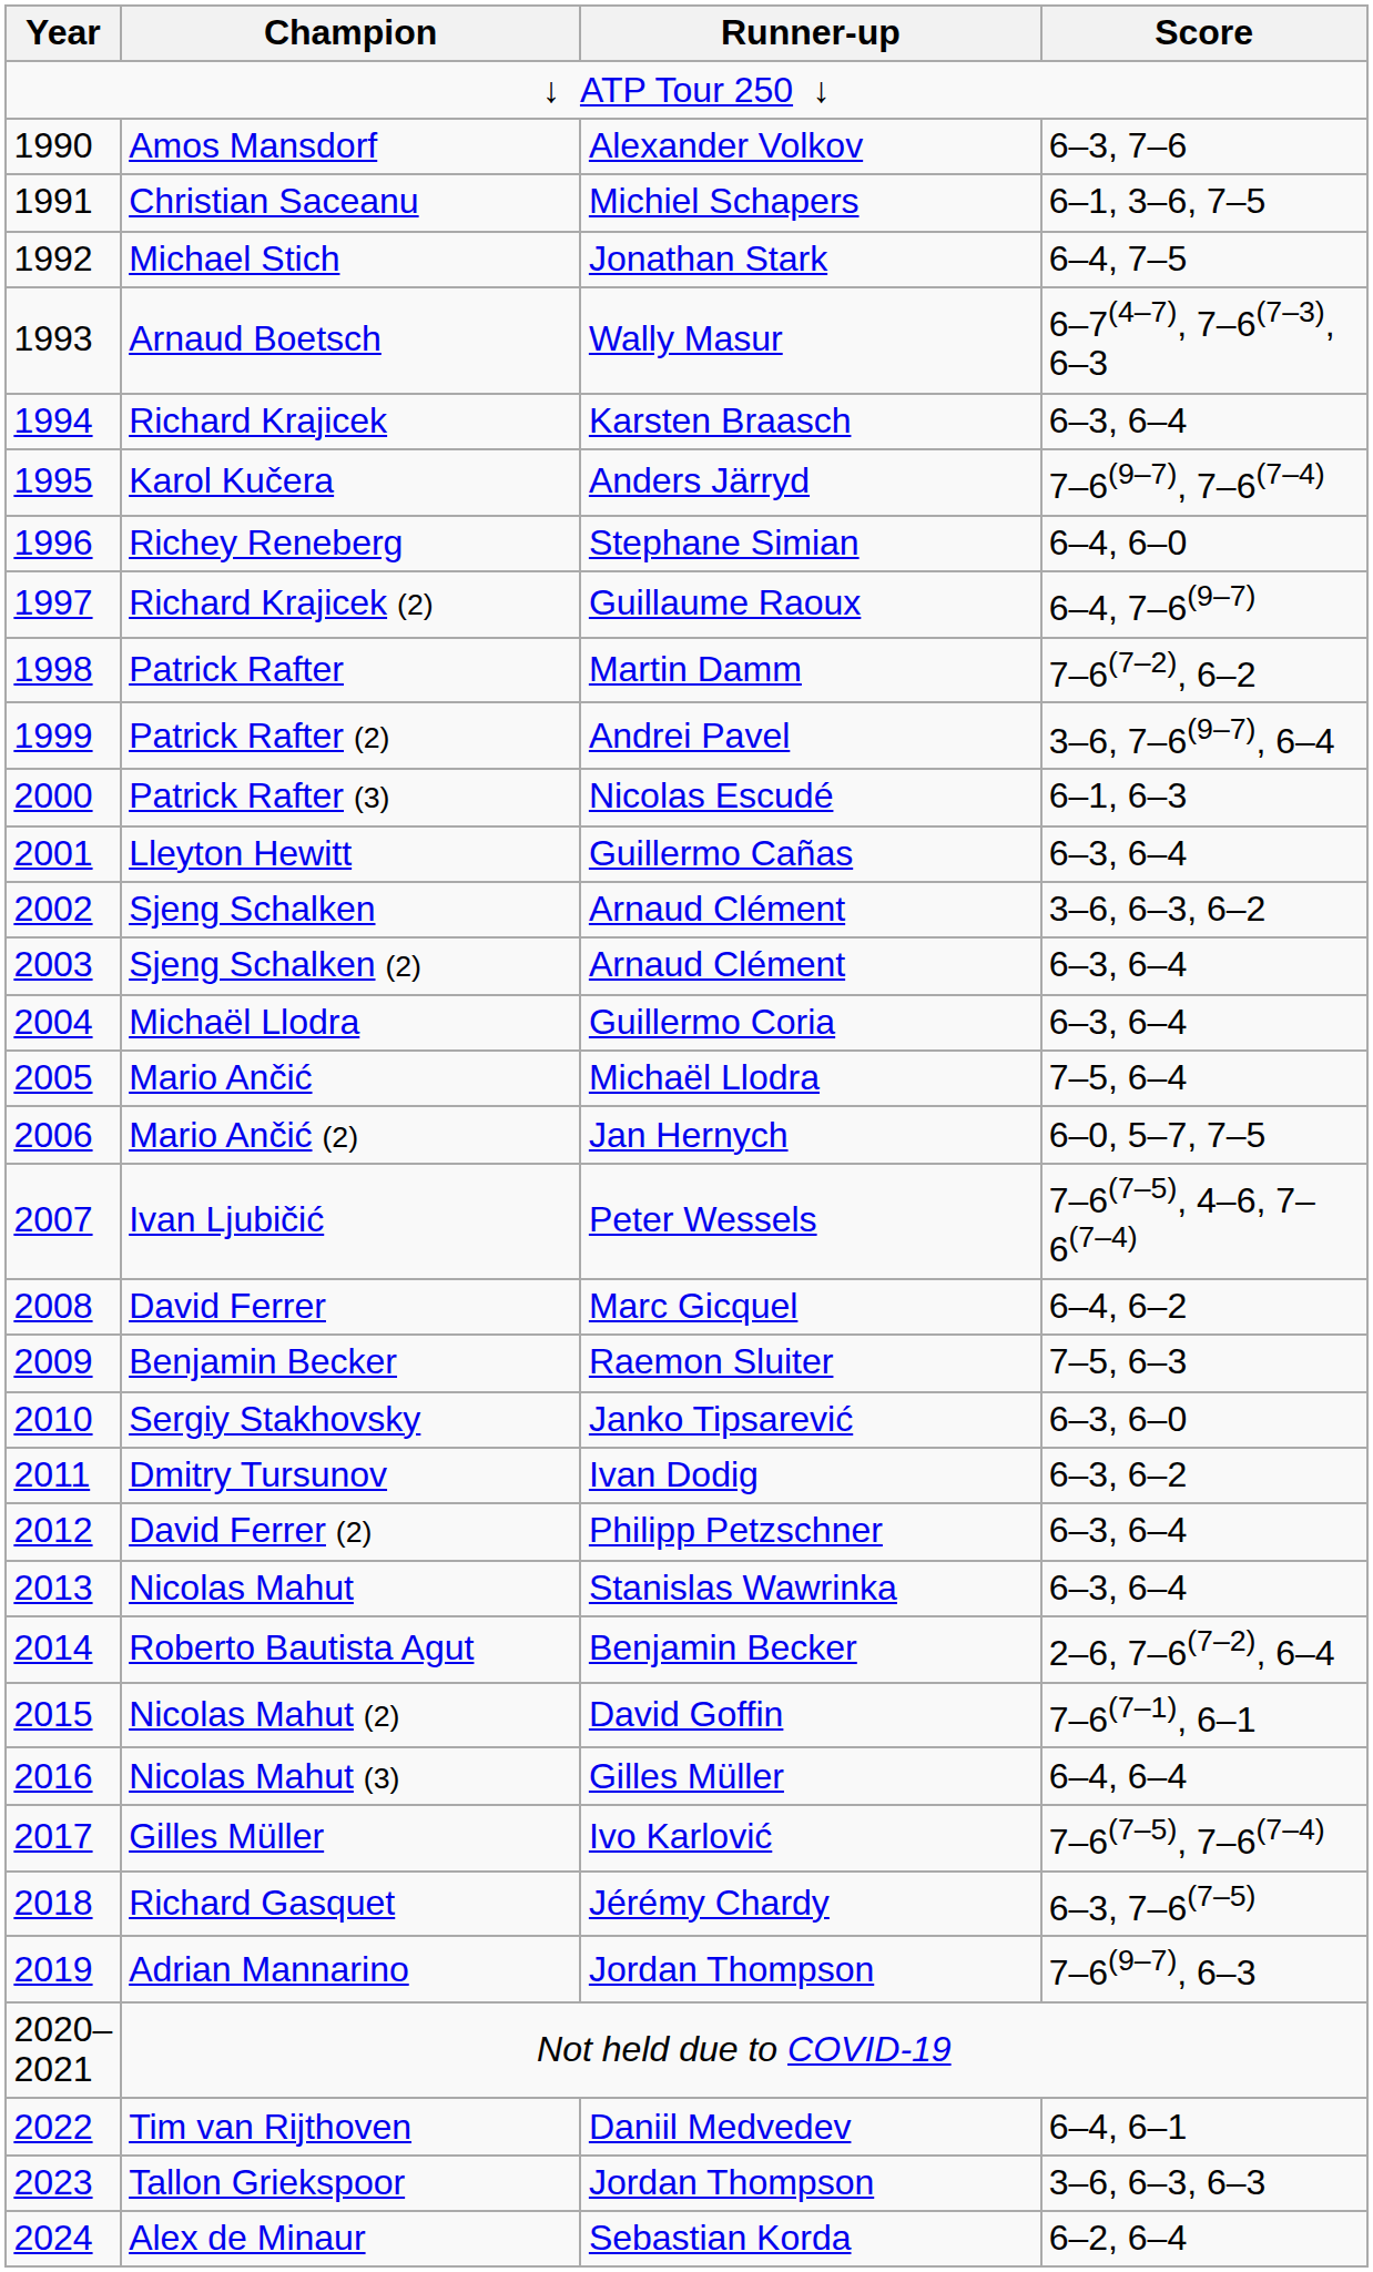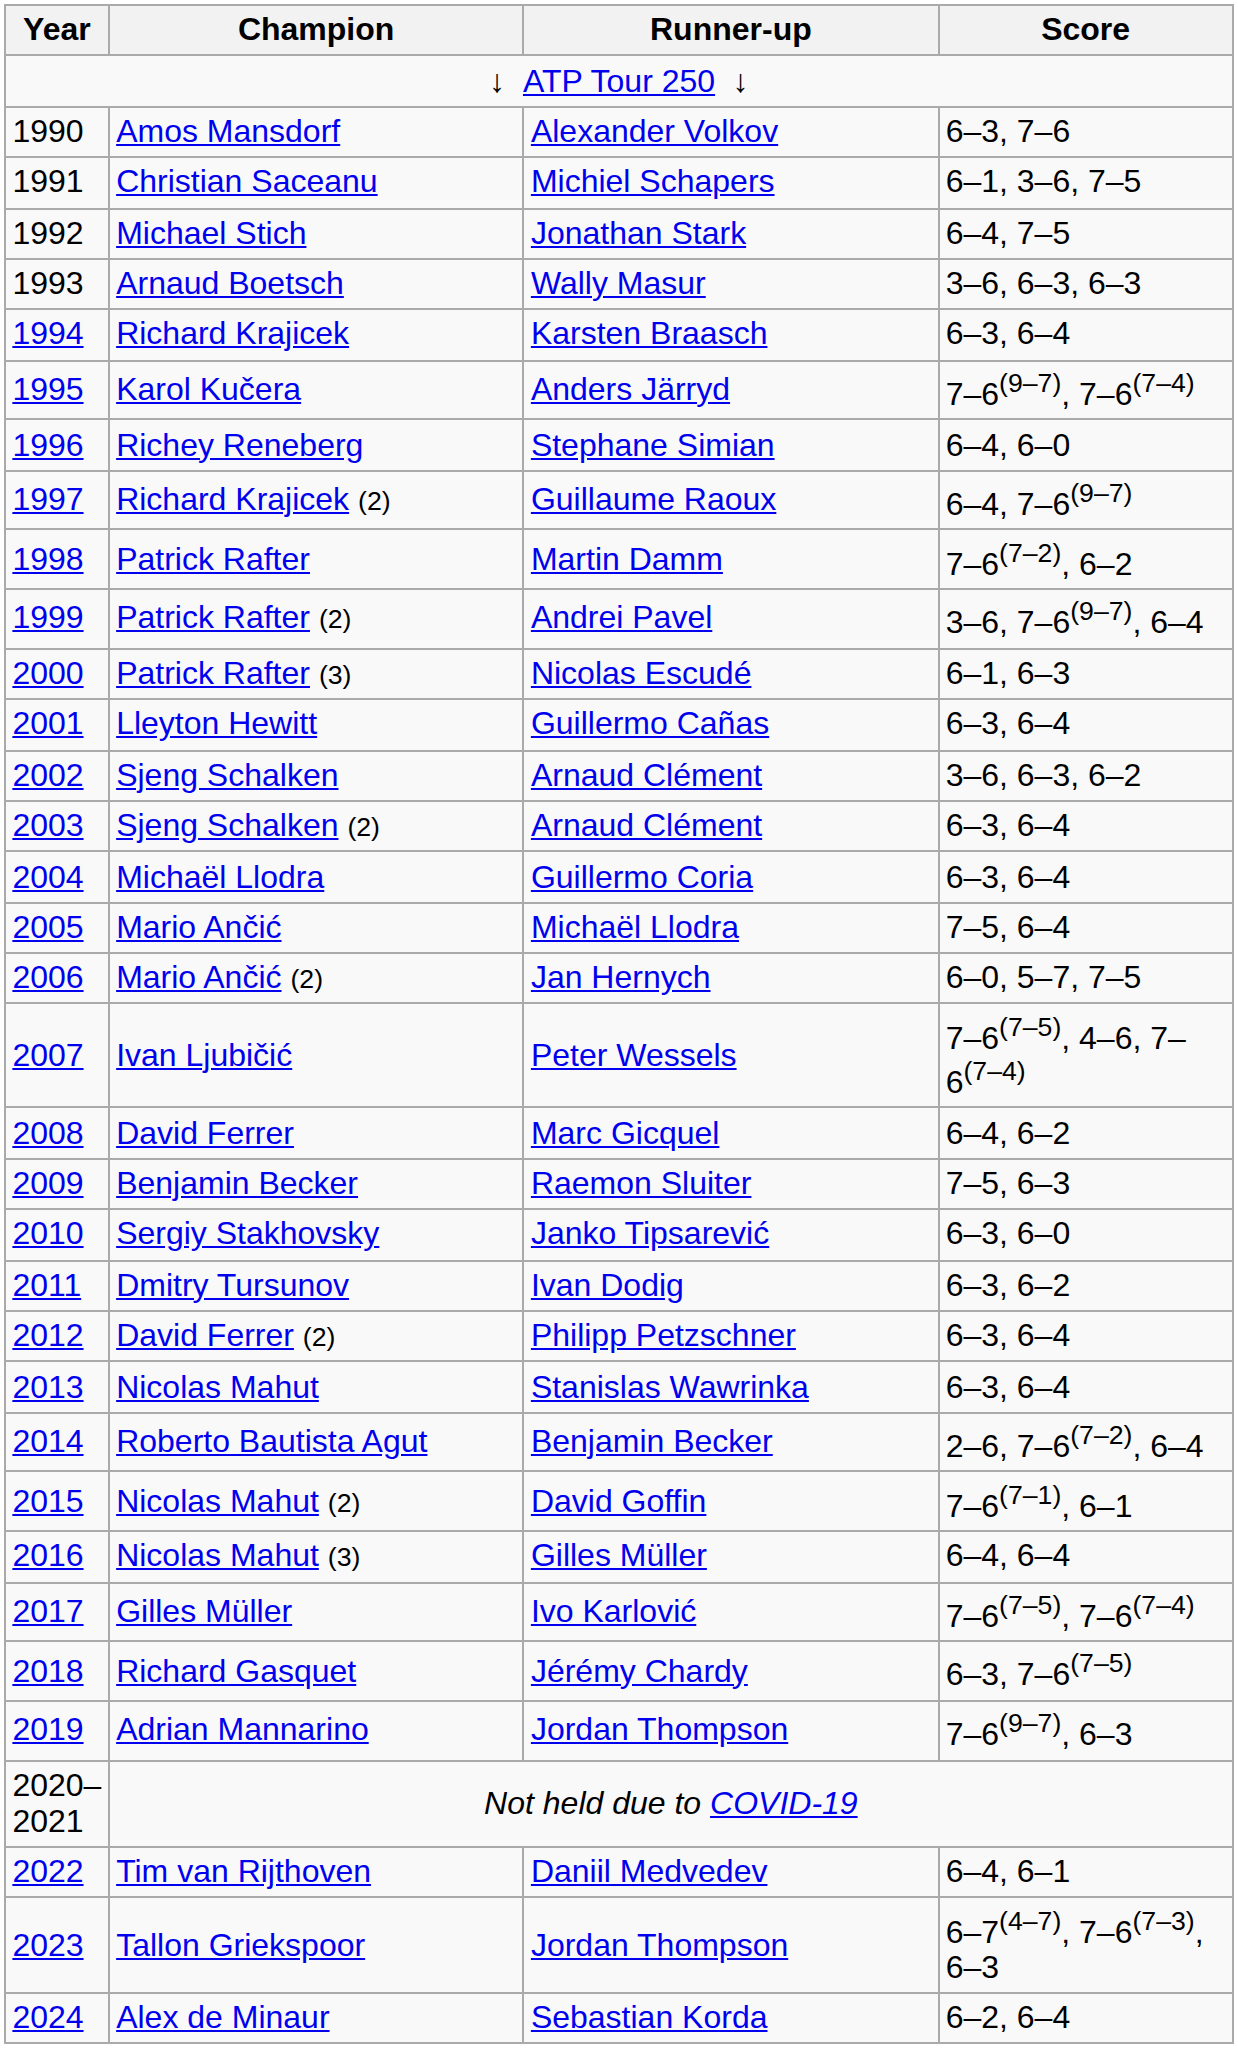Arnaud Boetsch | Score: 6–7(4–7), 7–6(7–3), 6–3 -> 3–6, 6–3, 6–3
Tallon Griekspoor | Score: 3–6, 6–3, 6–3 -> 6–7(4–7), 7–6(7–3), 6–3
